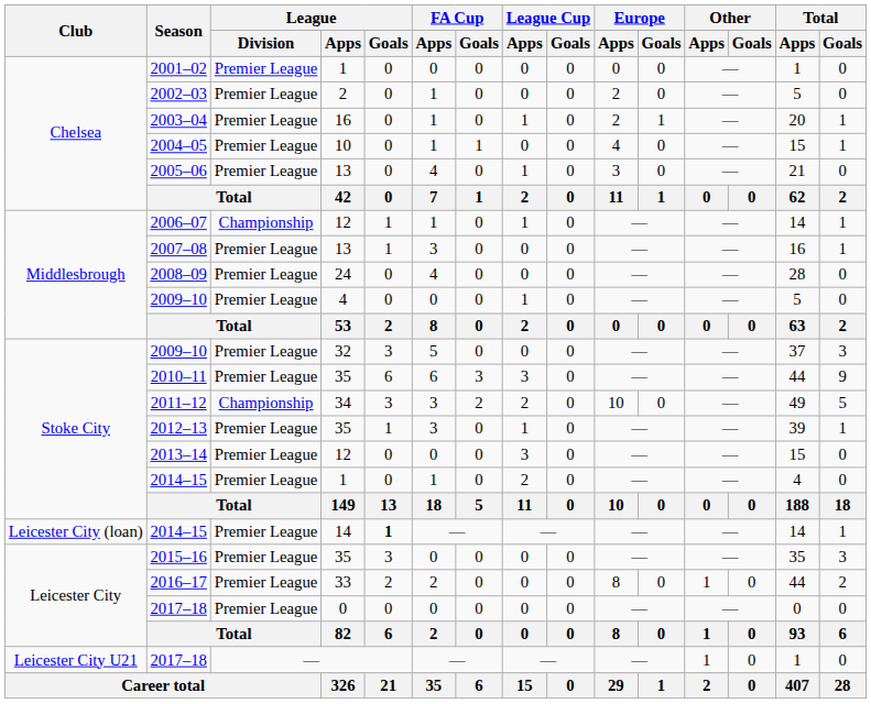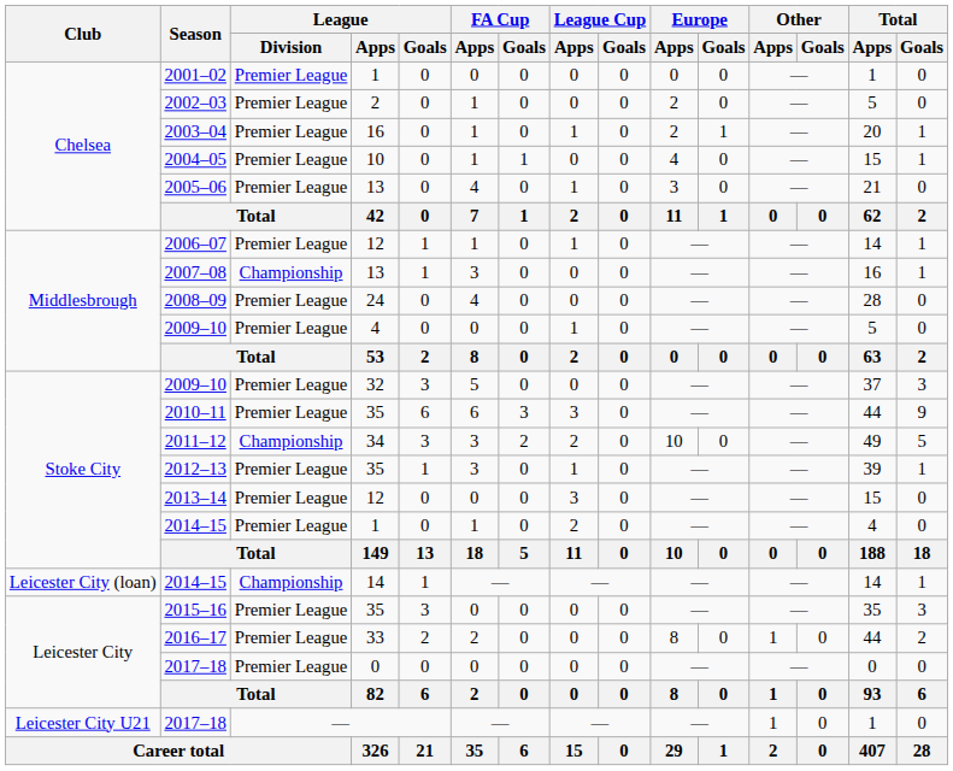2006–07 | League / Division: Championship -> Premier League
2007–08 | League / Division: Premier League -> Championship
2014–15 / 14 | League / Division: Premier League -> Championship
2014–15 / 14 | League / Goals: bold -> normal
